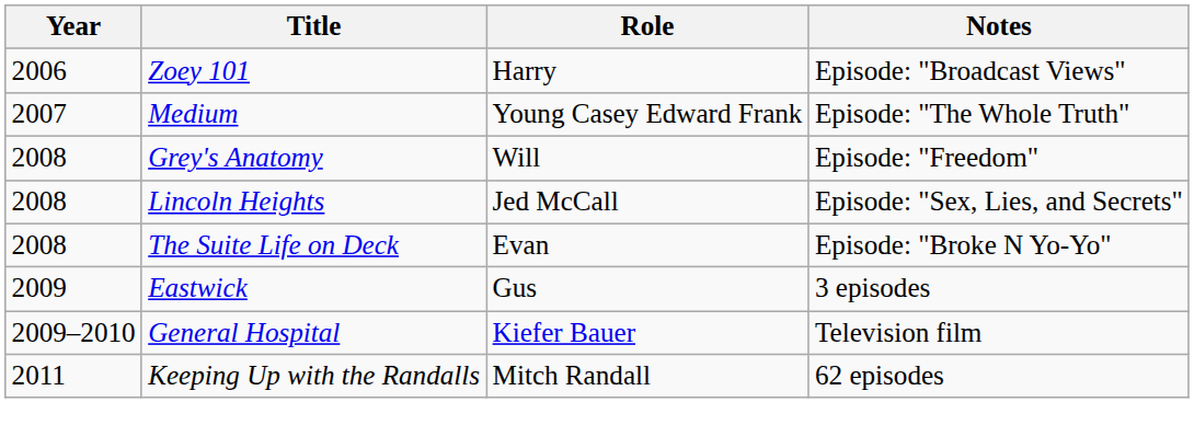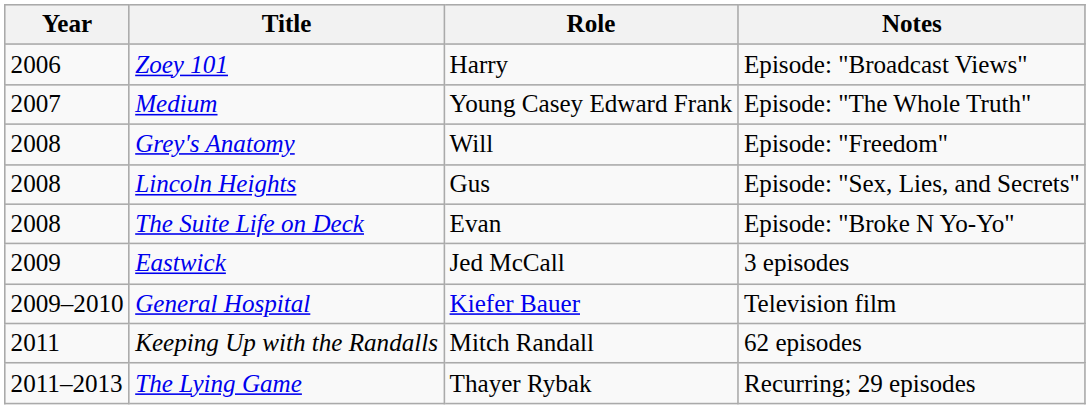Lincoln Heights | Role: Jed McCall -> Gus
Eastwick | Role: Gus -> Jed McCall
+ row: 2011–2013 | The Lying Game | Thayer Rybak | Recurring; 29 episodes
